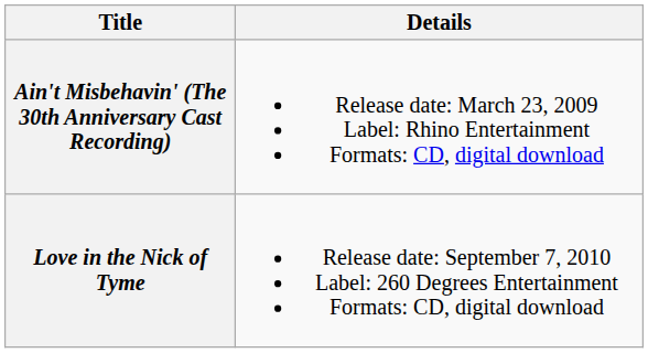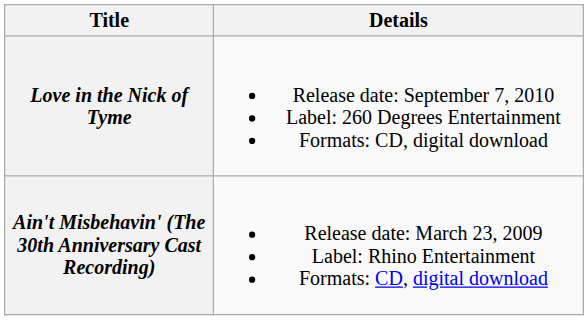rows swapped: Ain't Misbehavin' (The 30th Anniversary Cast Recording) <-> Love in the Nick of Tyme
